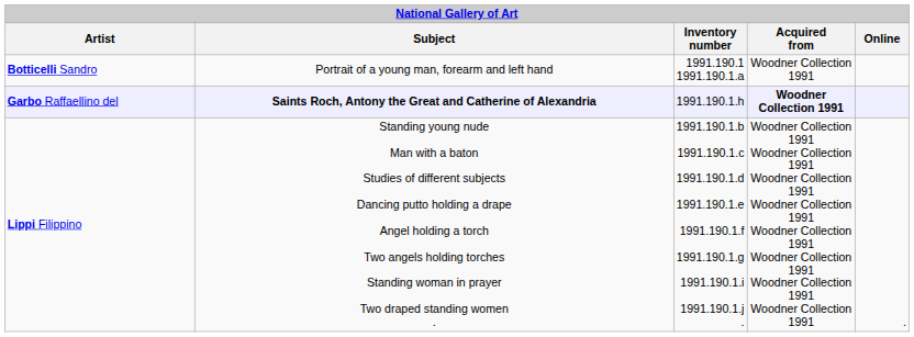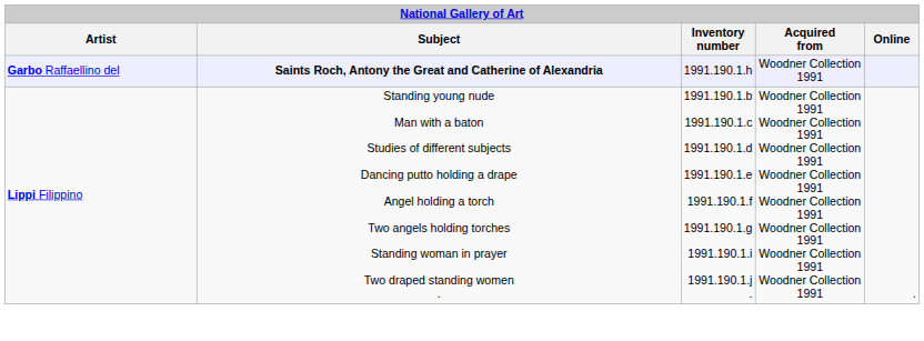- row: Botticelli Sandro | Portrait of a young man, forearm and left hand | 1991.190.1 1991.190.1.a | Woodner Collection 1991
Garbo Raffaellino del | Acquired from: bold -> normal
